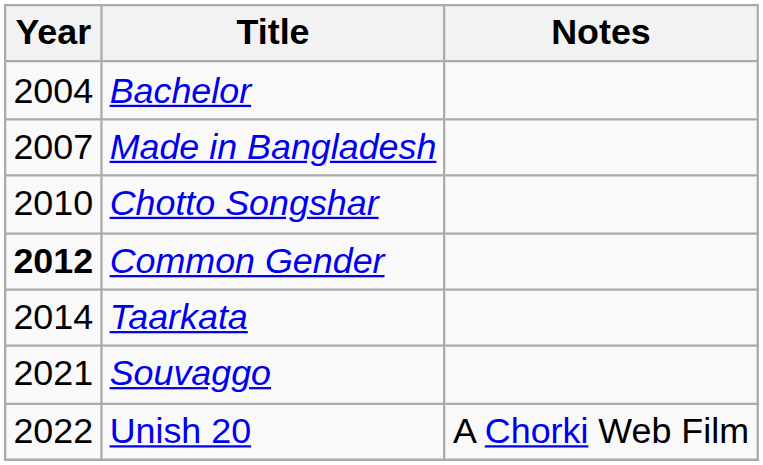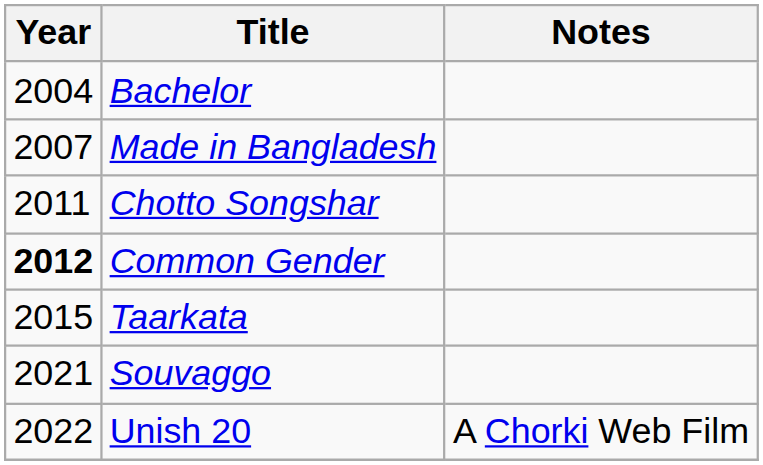Chotto Songshar | Year: 2010 -> 2011
Taarkata | Year: 2014 -> 2015
